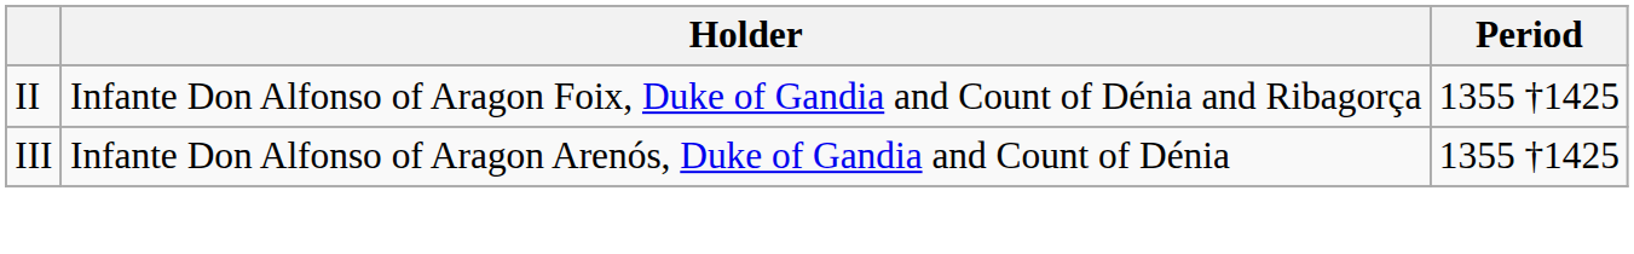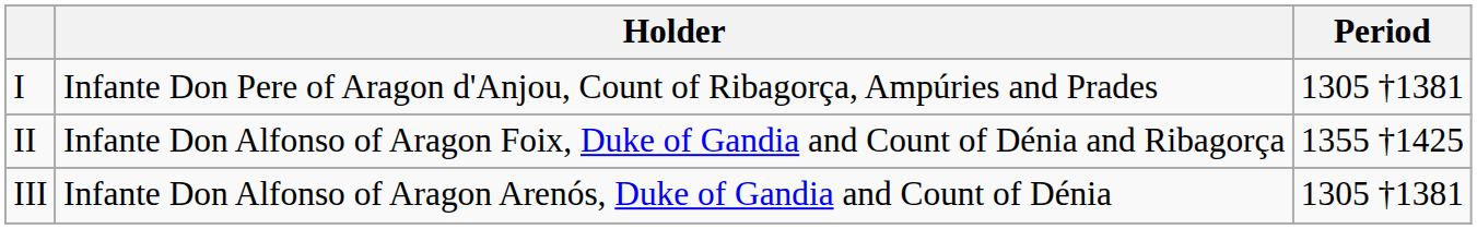+ row: I | Infante Don Pere of Aragon d'Anjou, Count of Ribagorça, Ampúries and Prades | 1305 †1381
III | Period: 1355 †1425 -> 1305 †1381
